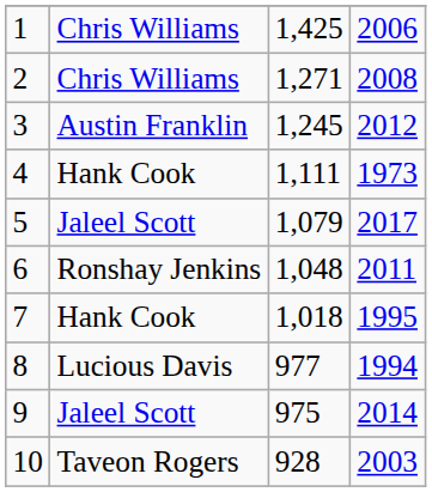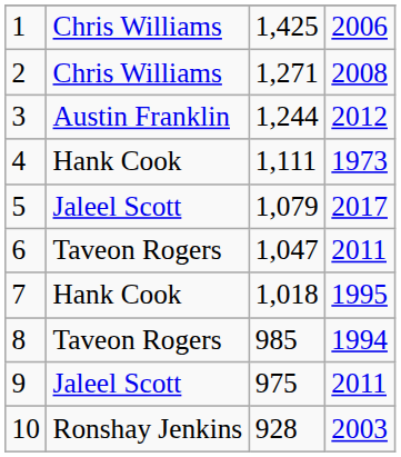3 | column 3: 1,245 -> 1,244
6 | column 2: Ronshay Jenkins -> Taveon Rogers
6 | column 3: 1,048 -> 1,047
8 | column 2: Lucious Davis -> Taveon Rogers
8 | column 3: 977 -> 985
9 | column 4: 2014 -> 2011
10 | column 2: Taveon Rogers -> Ronshay Jenkins
